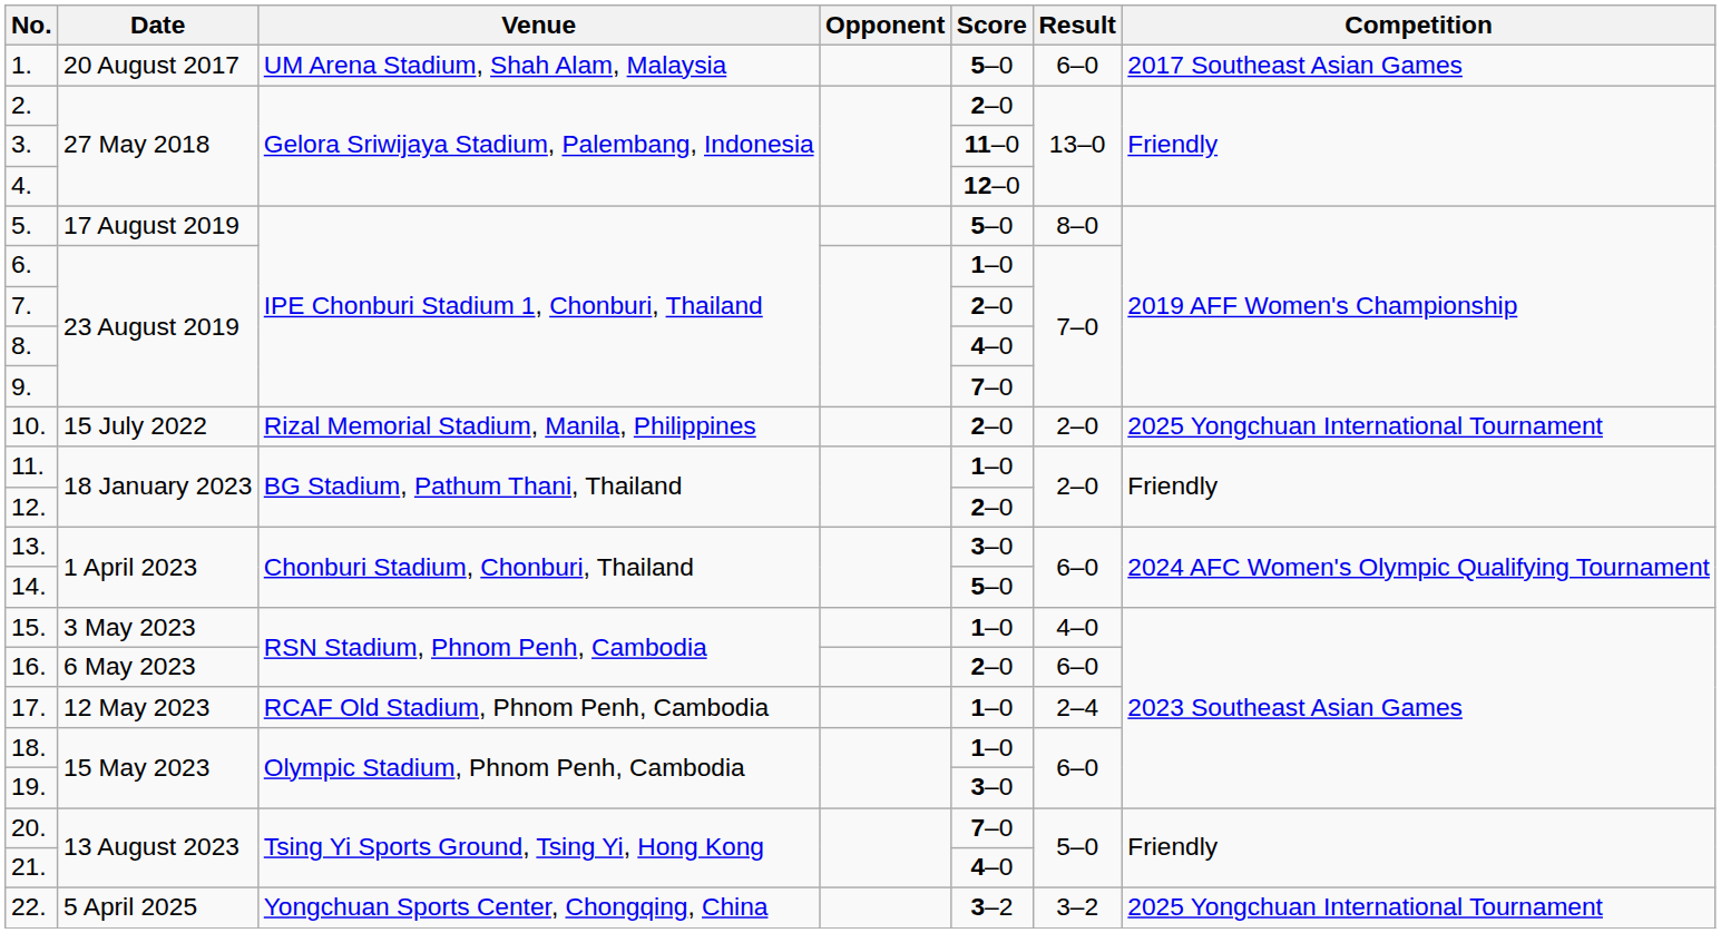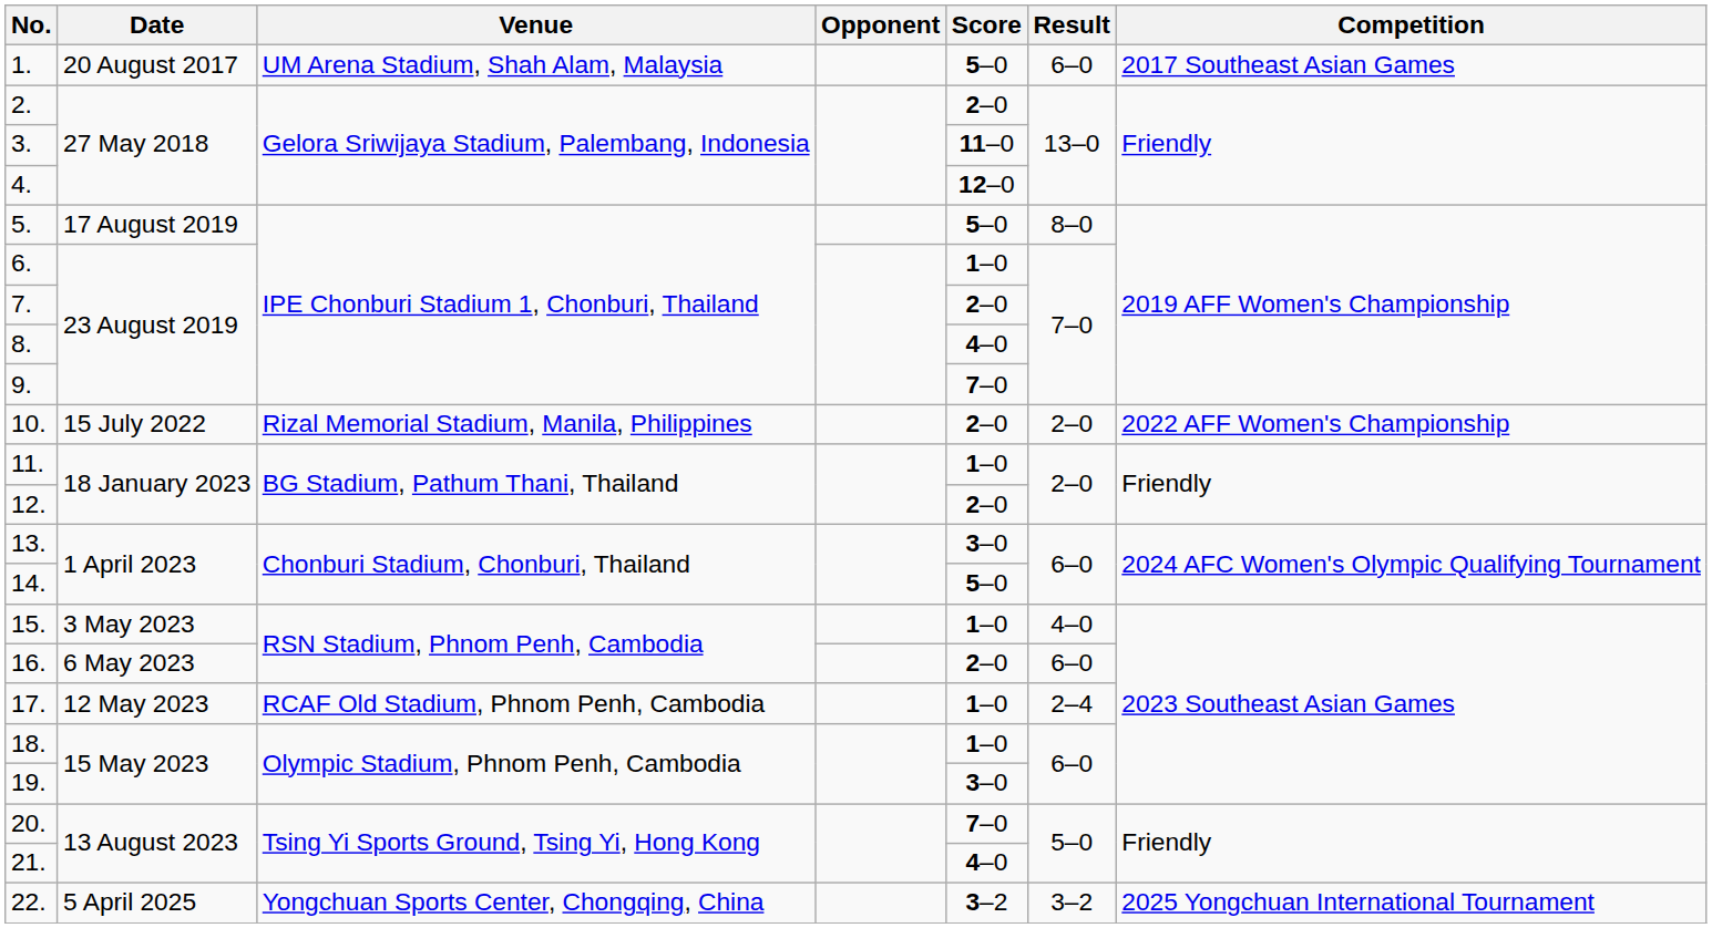10. | Competition: 2025 Yongchuan International Tournament -> 2022 AFF Women's Championship
